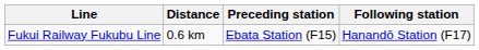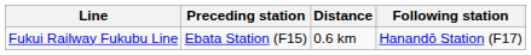columns swapped: Preceding station <-> Distance
